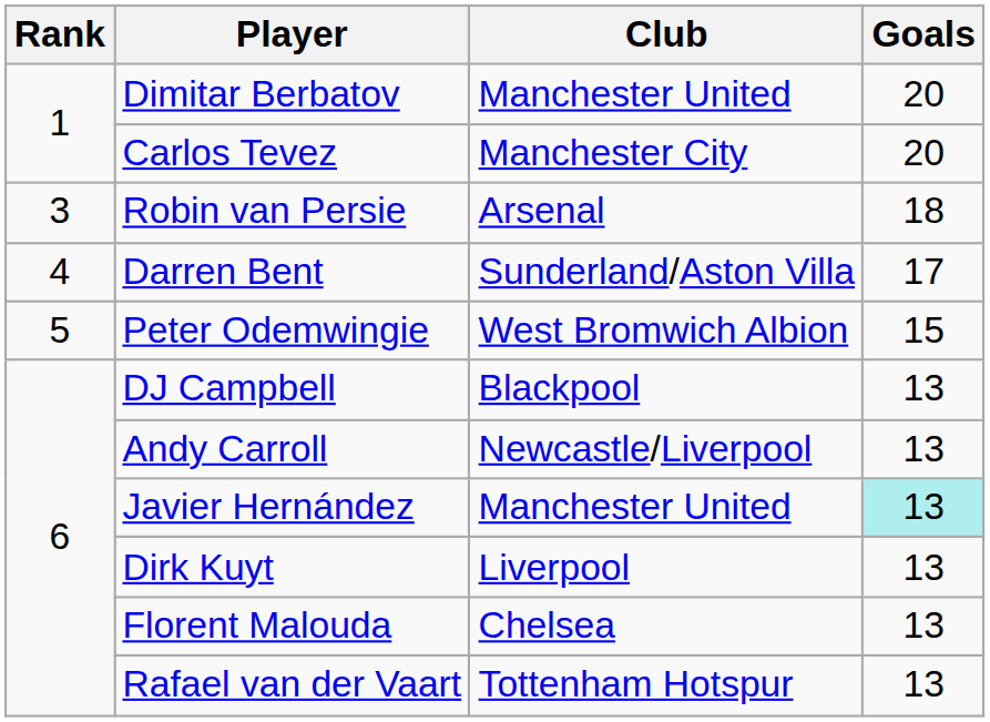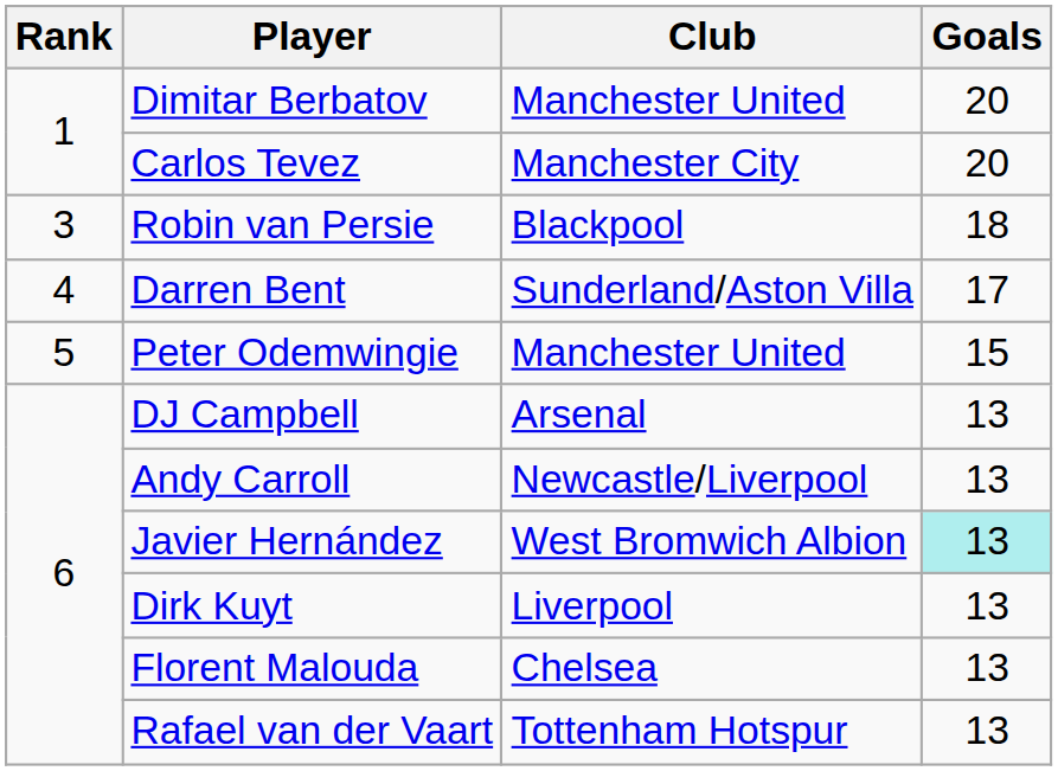Robin van Persie | Club: Arsenal -> Blackpool
Peter Odemwingie | Club: West Bromwich Albion -> Manchester United
DJ Campbell | Club: Blackpool -> Arsenal
Javier Hernández | Club: Manchester United -> West Bromwich Albion
